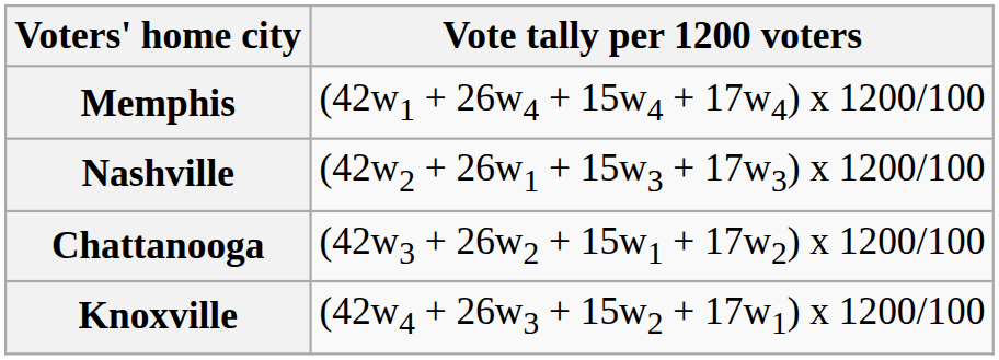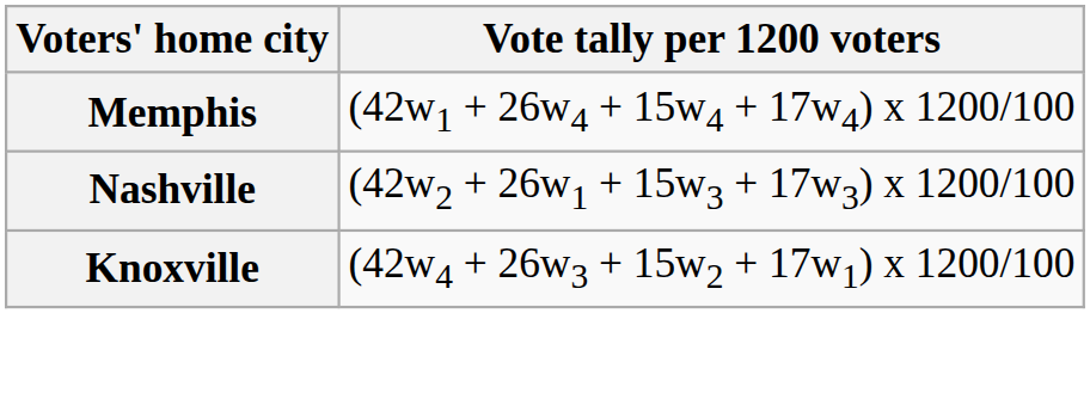- row: Chattanooga | (42w3 + 26w2 + 15w1 + 17w2) x 1200/100
